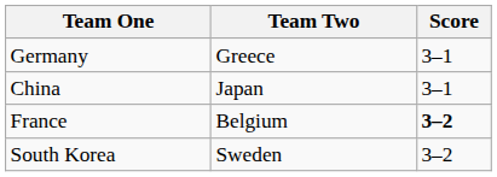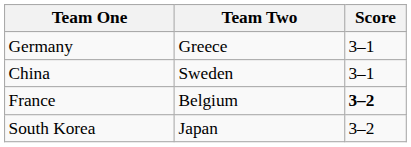China | Team Two: Japan -> Sweden
South Korea | Team Two: Sweden -> Japan
